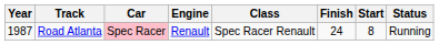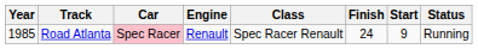Road Atlanta | Year: 1987 -> 1985
Road Atlanta | Start: 8 -> 9
